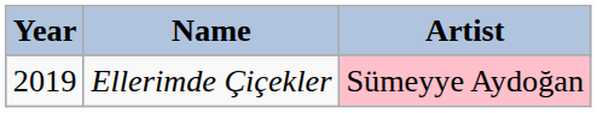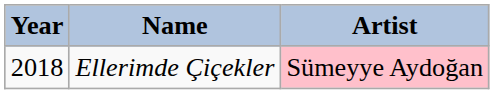Ellerimde Çiçekler | Year: 2019 -> 2018
